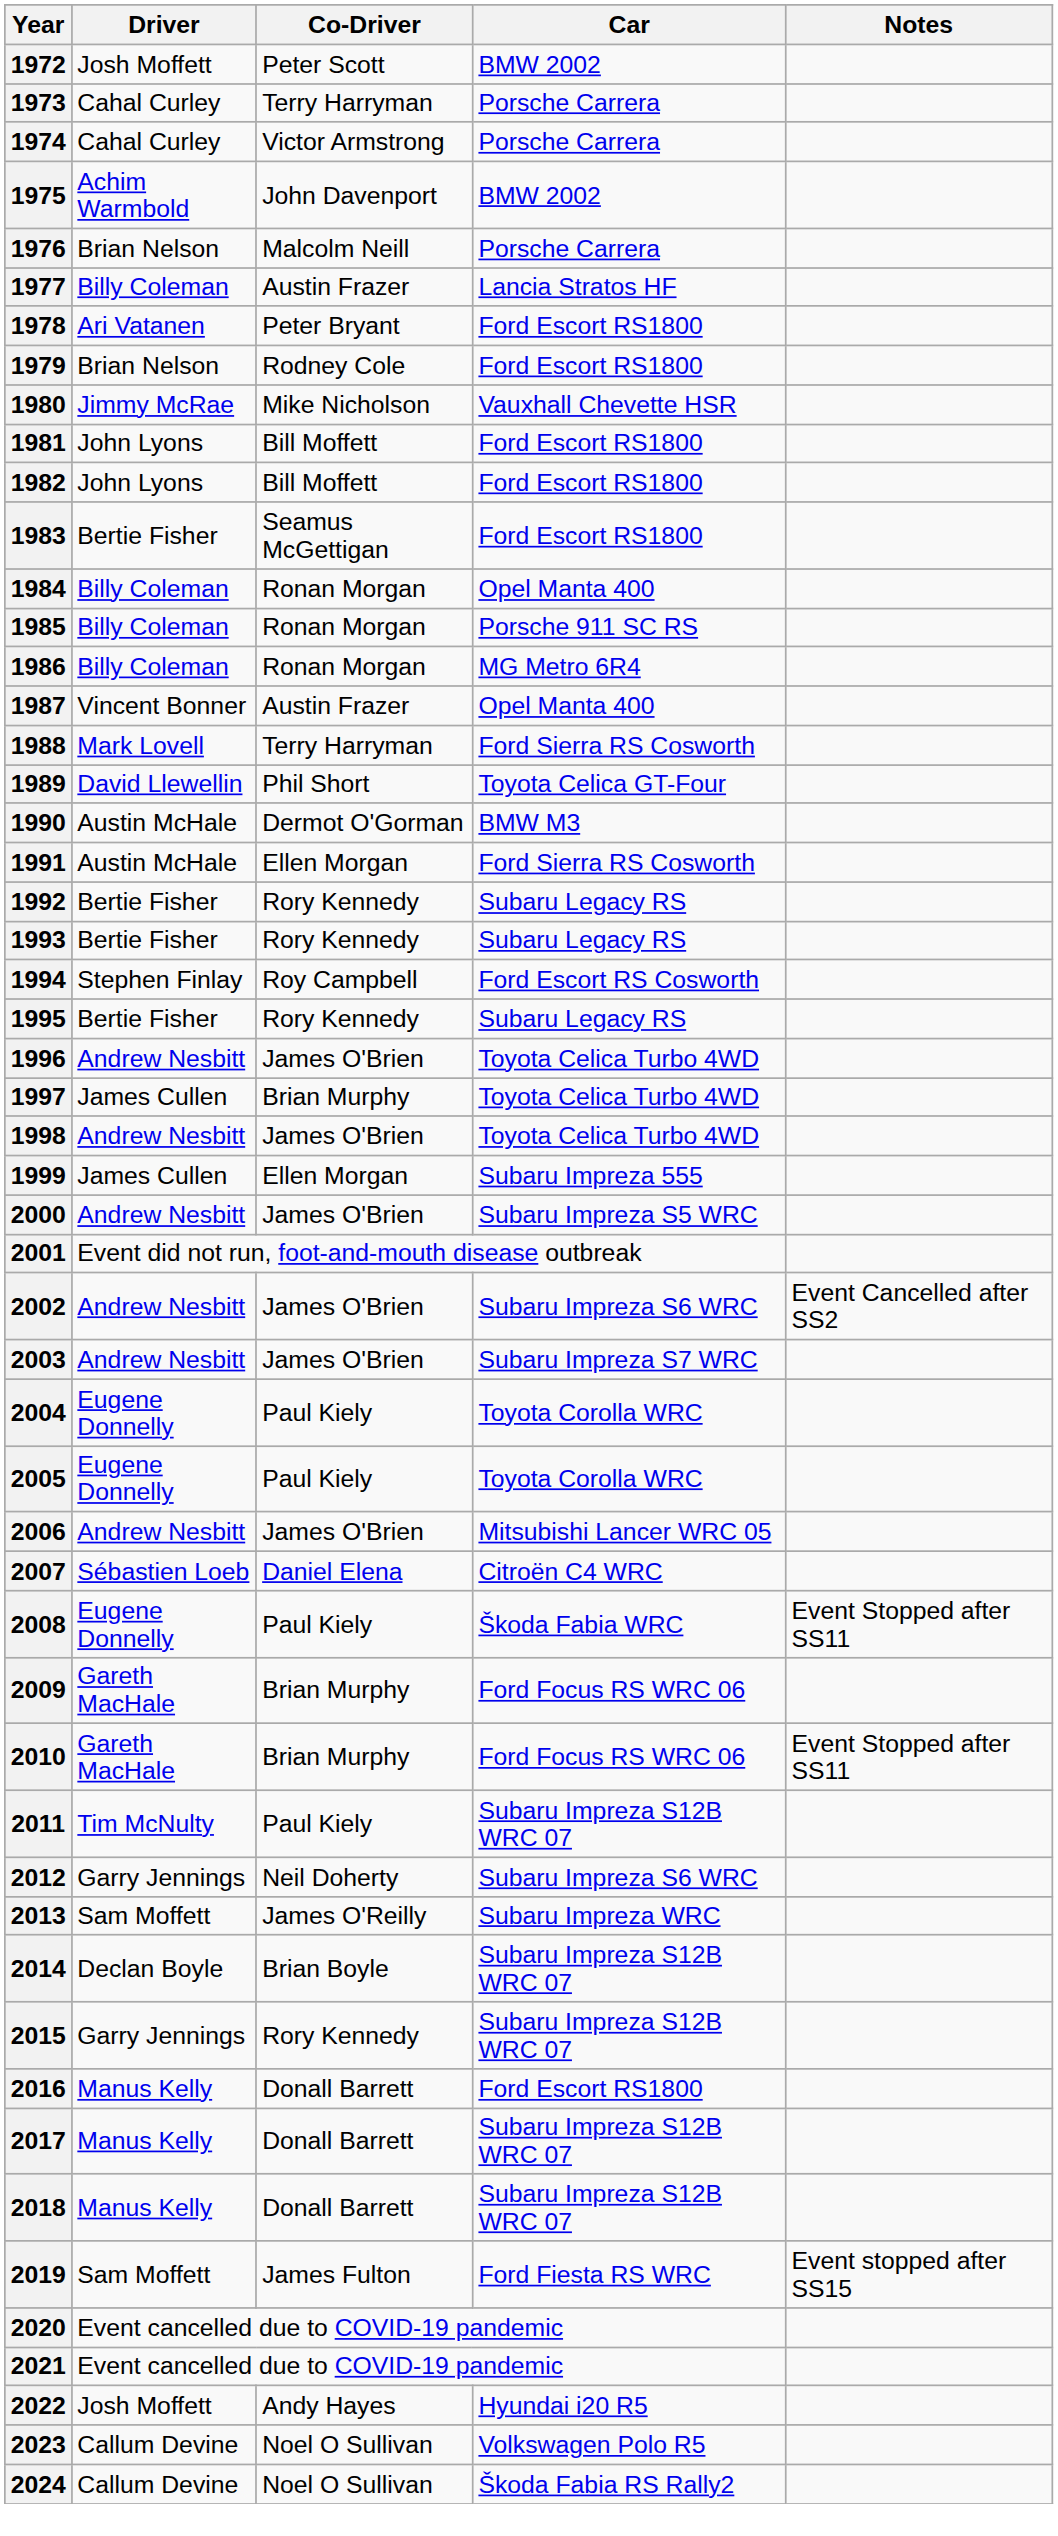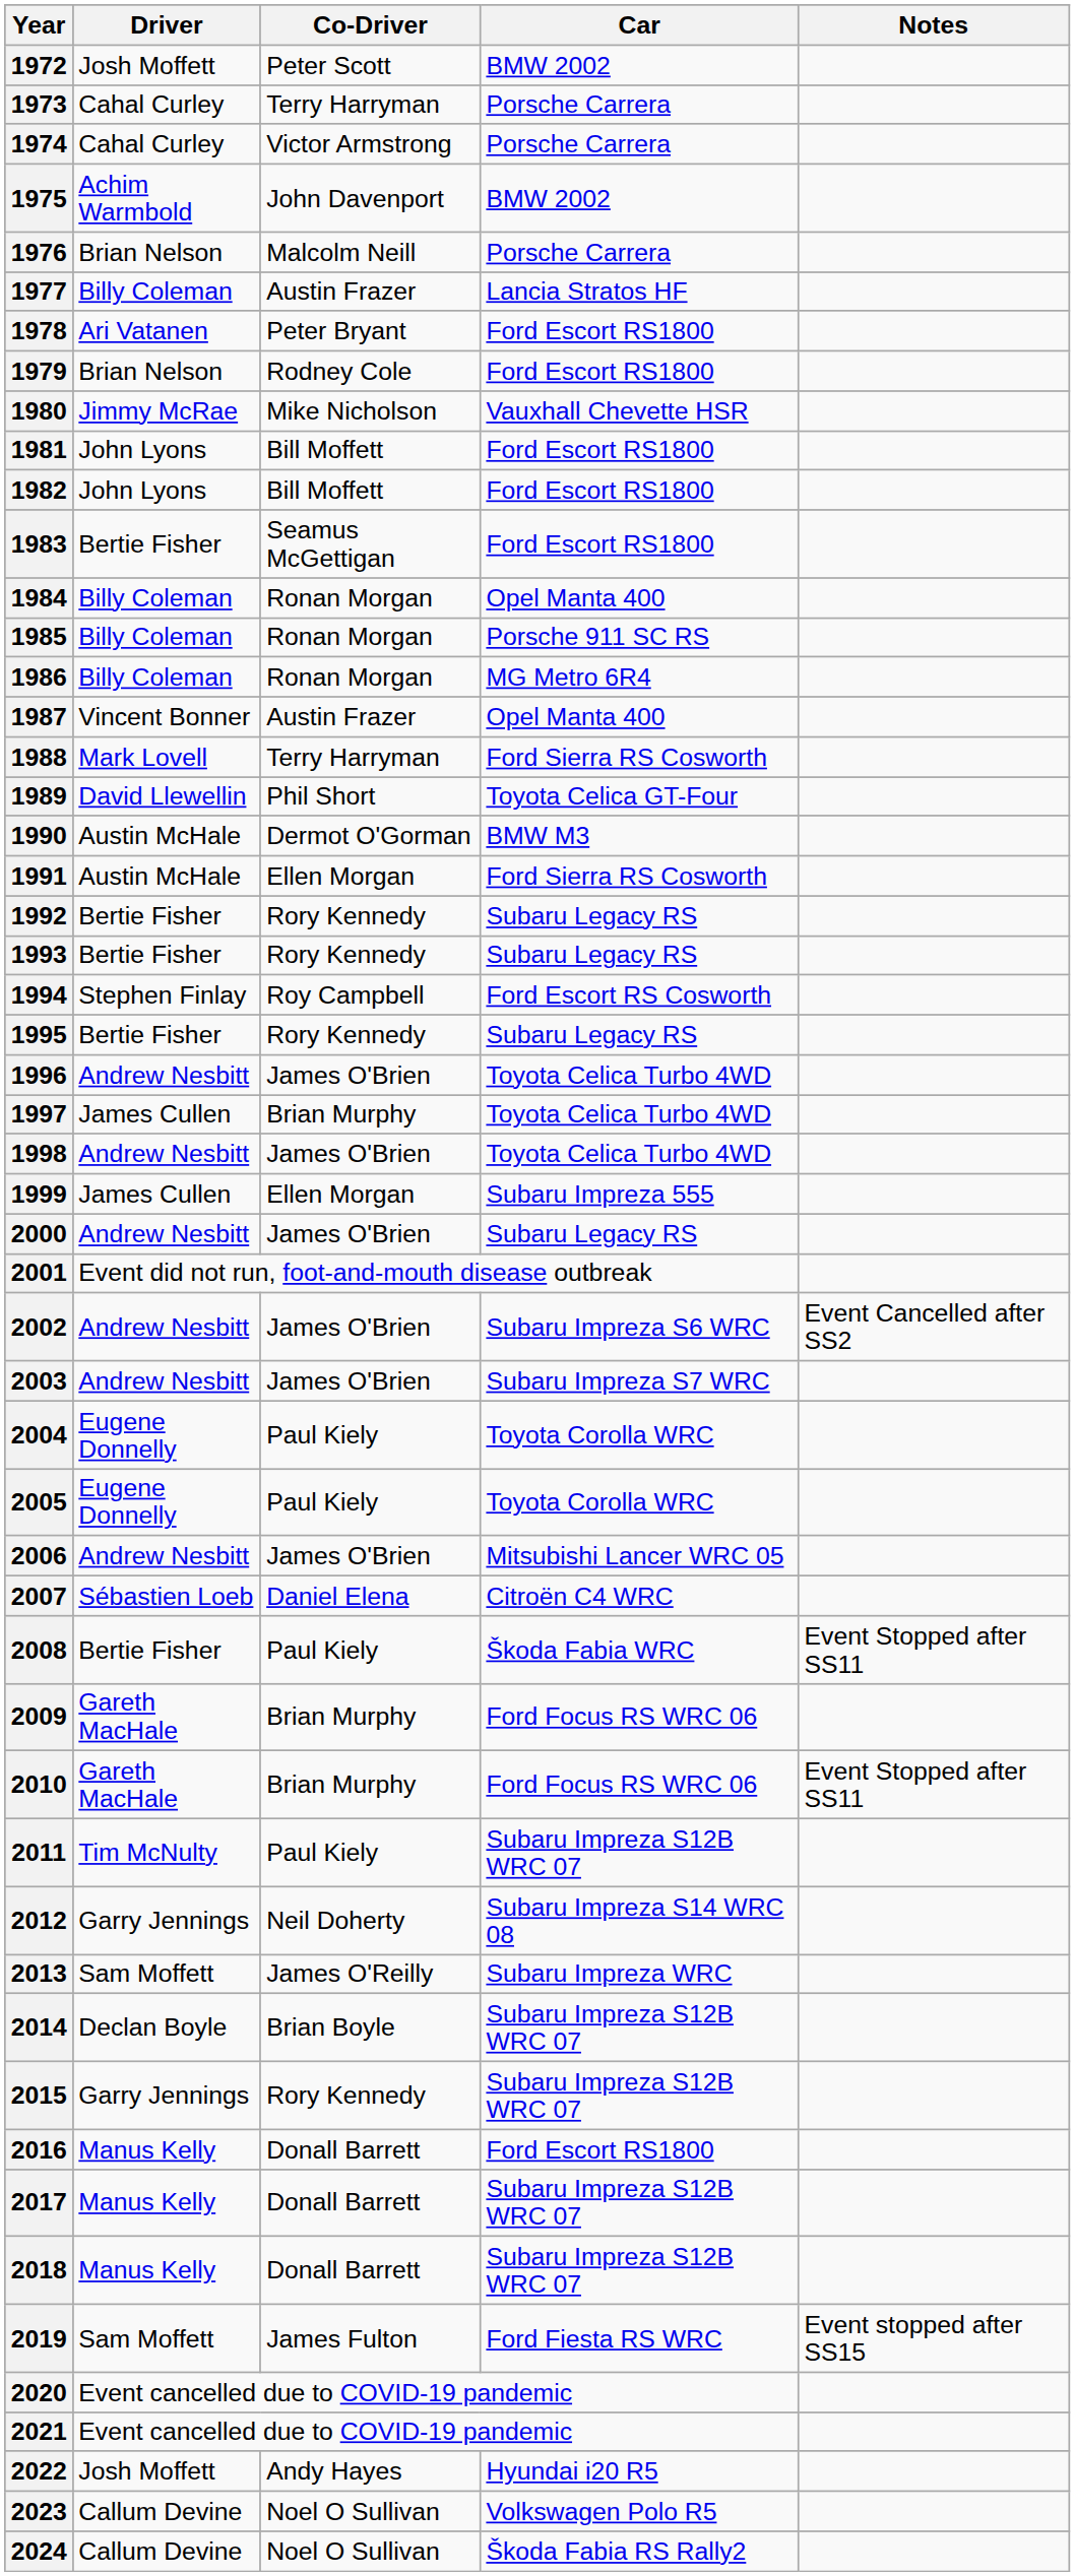2000 | Car: Subaru Impreza S5 WRC -> Subaru Legacy RS
2008 | Driver: Eugene Donnelly -> Bertie Fisher
2012 | Car: Subaru Impreza S6 WRC -> Subaru Impreza S14 WRC 08
